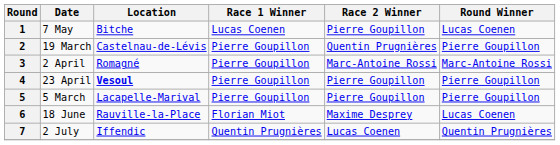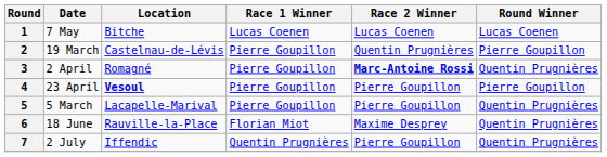1 | Race 2 Winner: Pierre Goupillon -> Lucas Coenen
3 | Race 2 Winner: normal -> bold
3 | Round Winner: Marc-Antoine Rossi -> Quentin Prugnières
5 | Round Winner: Pierre Goupillon -> Quentin Prugnières
6 | Round Winner: Lucas Coenen -> Quentin Prugnières
7 | Race 2 Winner: Lucas Coenen -> Pierre Goupillon
